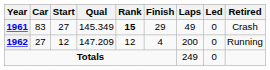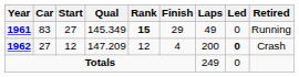1961 | Retired: Crash -> Running
1962 | Led: normal -> bold
1962 | Retired: Running -> Crash
